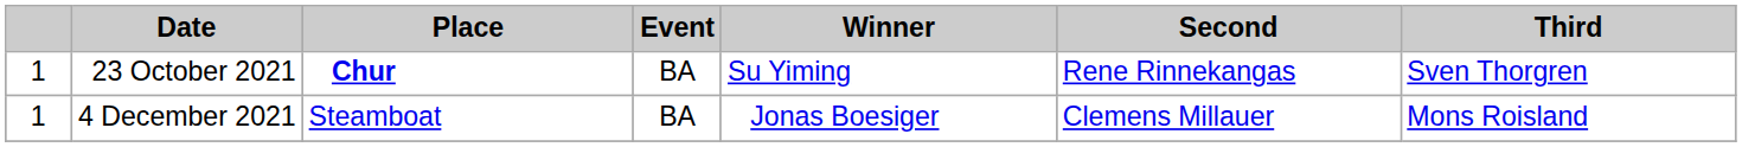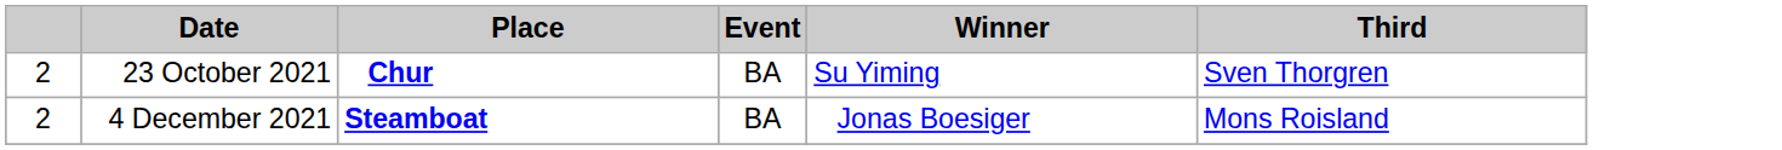- column: Second | Rene Rinnekangas | Clemens Millauer
23 October 2021 | column 1: 1 -> 2
4 December 2021 | column 1: 1 -> 2
4 December 2021 | Place: normal -> bold
